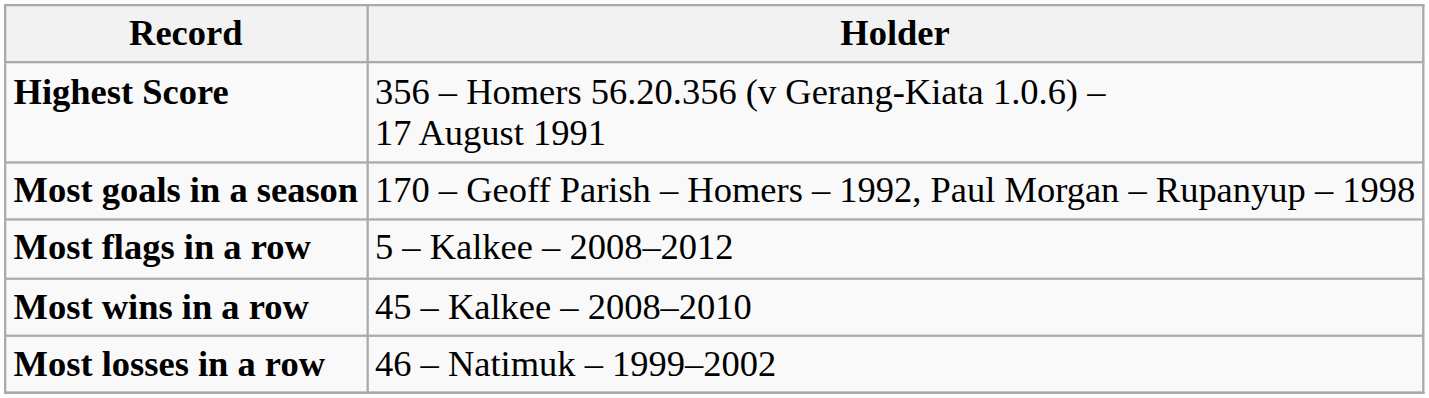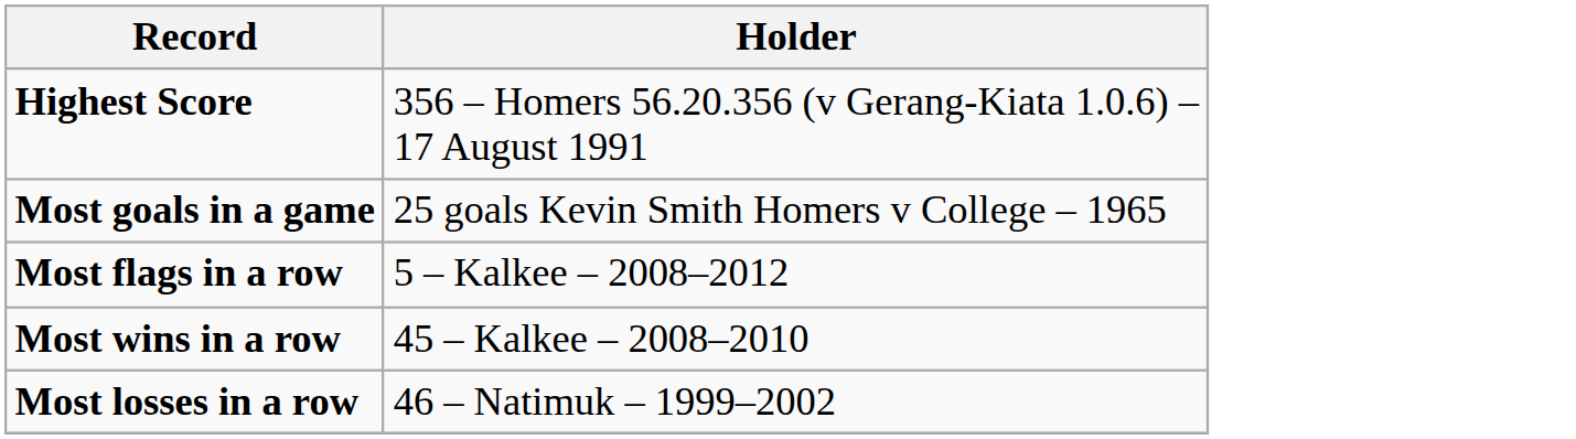+ row: Most goals in a game | 25 goals Kevin Smith Homers v College – 1965
- row: Most goals in a season | 170 – Geoff Parish – Homers – 1992, Paul Morgan – Rupanyup – 1998
